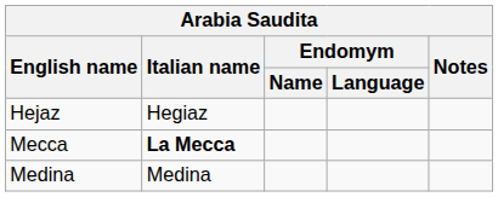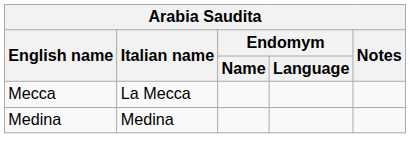- row: Hejaz | Hegiaz
Mecca | Italian name: bold -> normal
